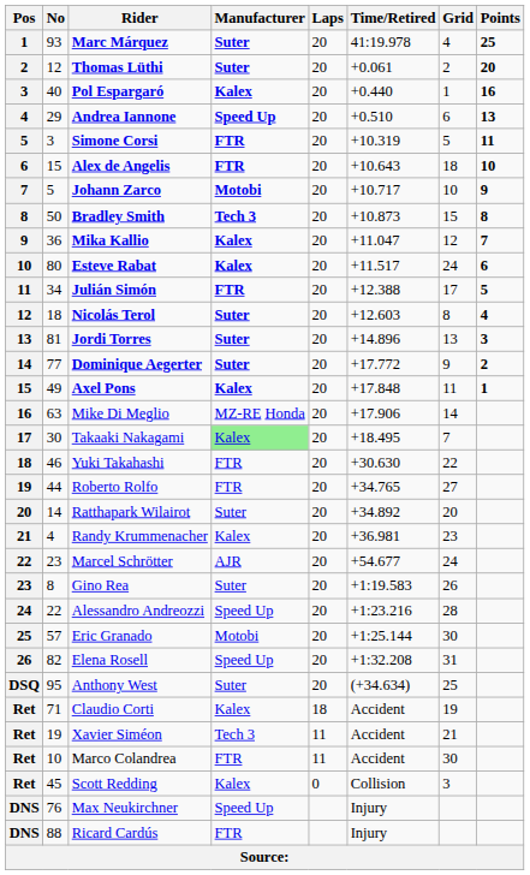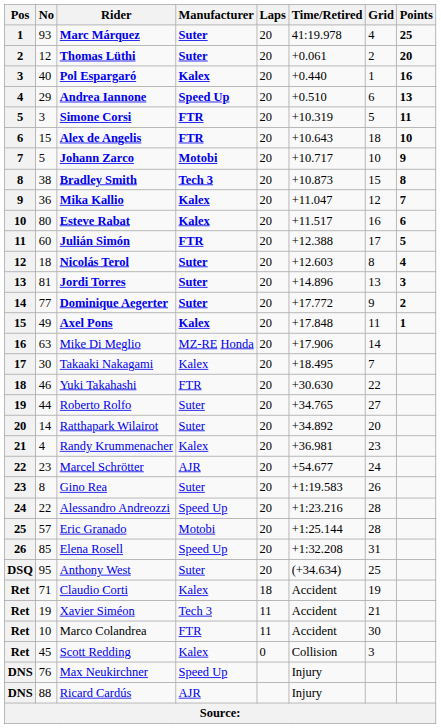Bradley Smith | No: 50 -> 38
Esteve Rabat | Grid: 24 -> 16
Julián Simón | No: 34 -> 60
Takaaki Nakagami | Manufacturer: lightgreen background -> no background
Roberto Rolfo | Manufacturer: FTR -> Suter
Eric Granado | Grid: 30 -> 28
Elena Rosell | No: 82 -> 85
Ricard Cardús | Manufacturer: FTR -> AJR
